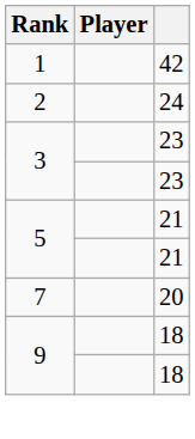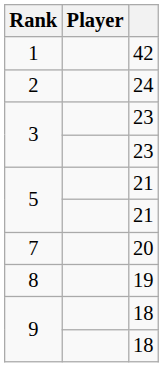+ row: 8 | 19
